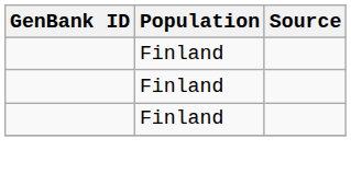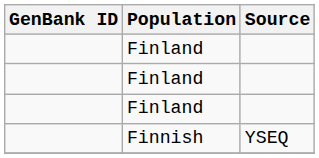+ row: Finnish | YSEQ
